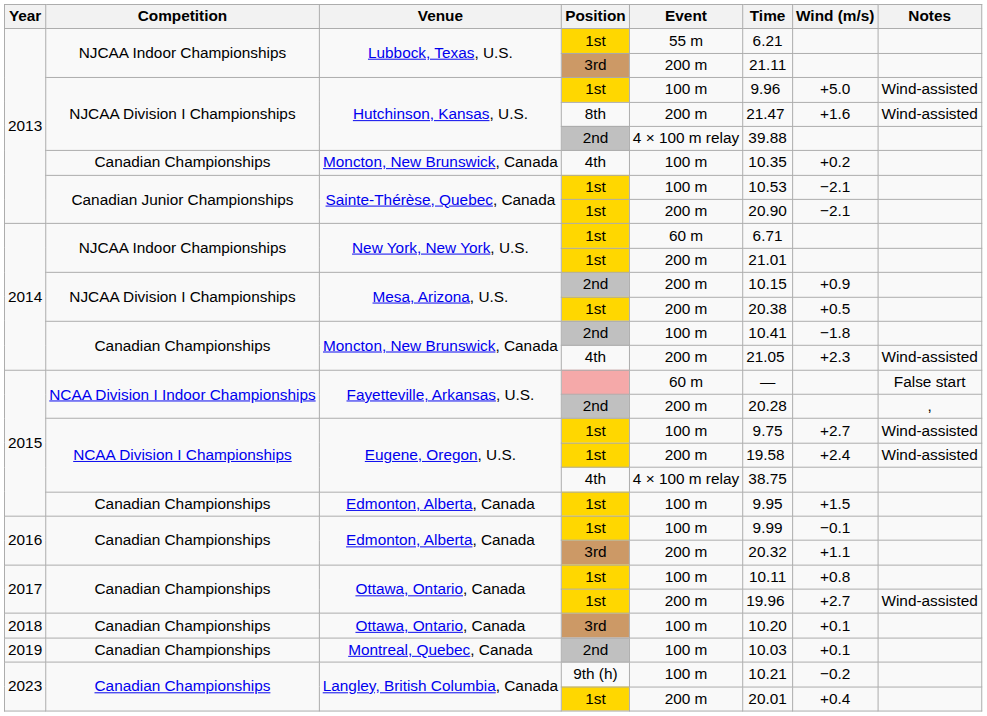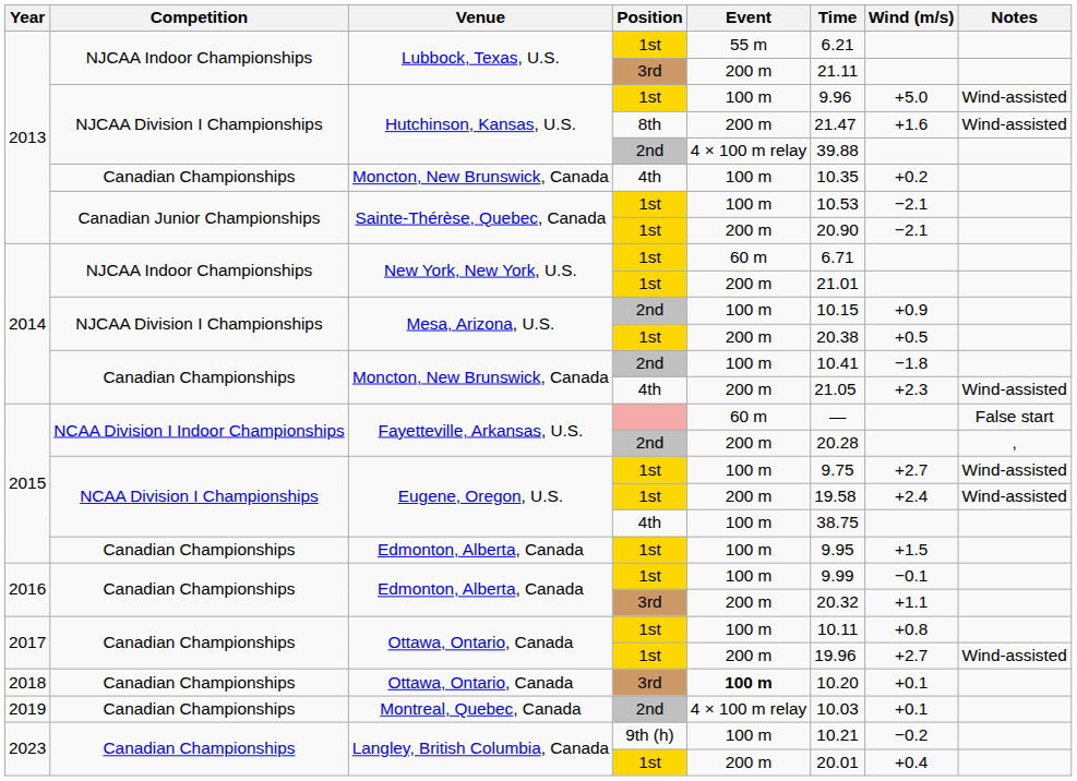Mesa, Arizona, U.S. / 2nd | Event: 200 m -> 100 m
Eugene, Oregon, U.S. / 4th | Event: 4 × 100 m relay -> 100 m
Ottawa, Ontario, Canada / 3rd | Event: normal -> bold
Montreal, Quebec, Canada | Event: 100 m -> 4 × 100 m relay
